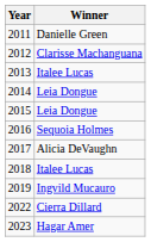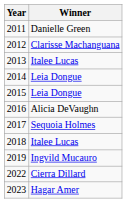2016 | Winner: Sequoia Holmes -> Alicia DeVaughn
2017 | Winner: Alicia DeVaughn -> Sequoia Holmes
